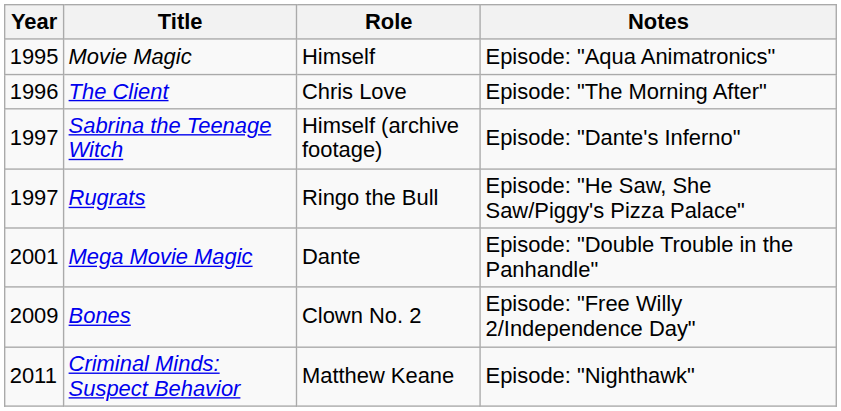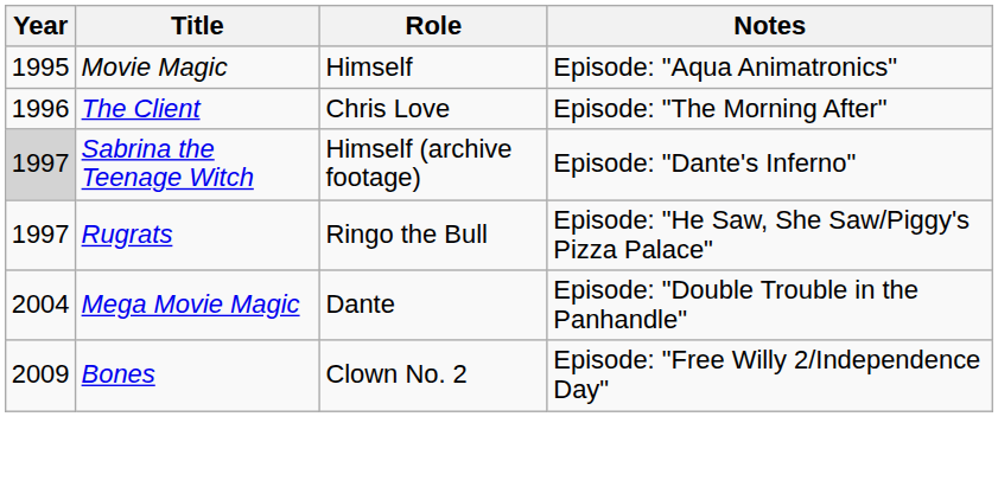Sabrina the Teenage Witch | Year: no background -> lightgrey background
Mega Movie Magic | Year: 2001 -> 2004
- row: 2011 | Criminal Minds: Suspect Behavior | Matthew Keane | Episode: "Nighthawk"
